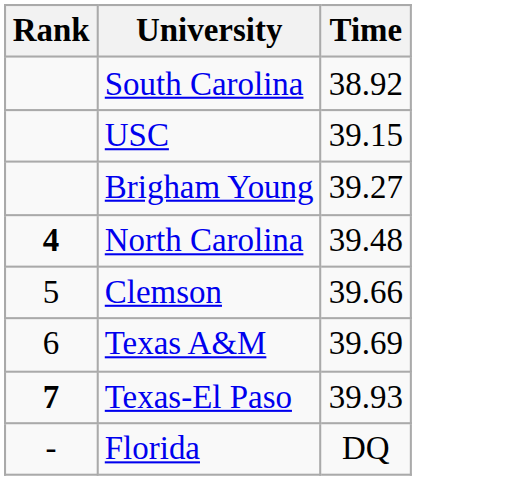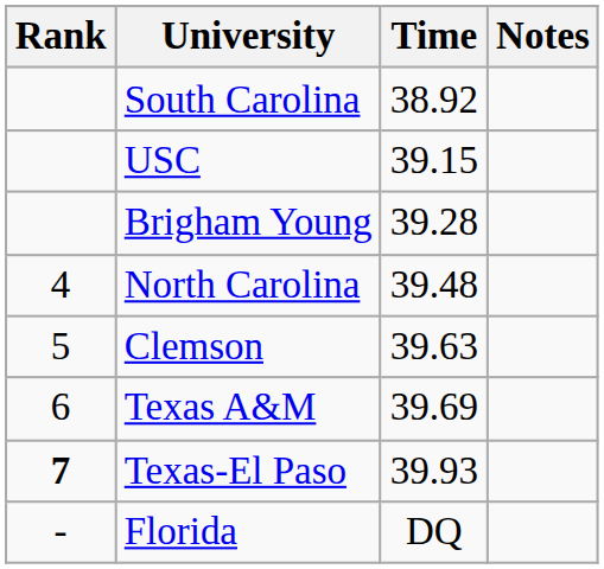+ column: Notes
Brigham Young | Time: 39.27 -> 39.28
North Carolina | Rank: bold -> normal
Clemson | Time: 39.66 -> 39.63
